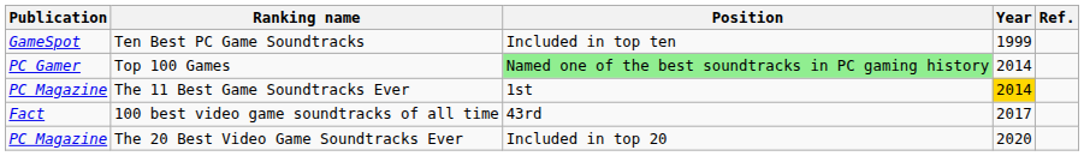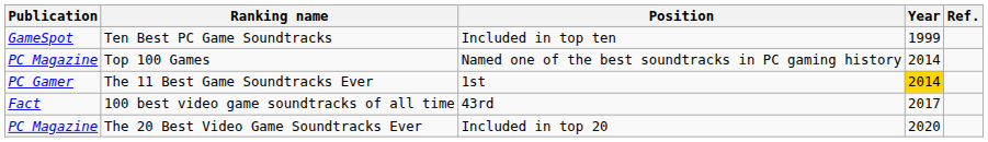Top 100 Games | Publication: PC Gamer -> PC Magazine
Top 100 Games | Position: lightgreen background -> no background
The 11 Best Game Soundtracks Ever | Publication: PC Magazine -> PC Gamer
